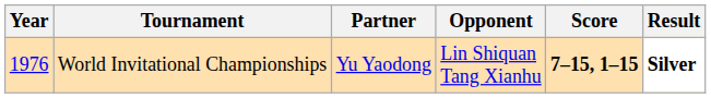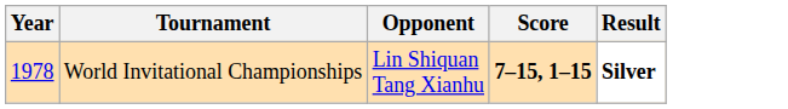- column: Partner | Yu Yaodong
World Invitational Championships | Year: 1976 -> 1978
